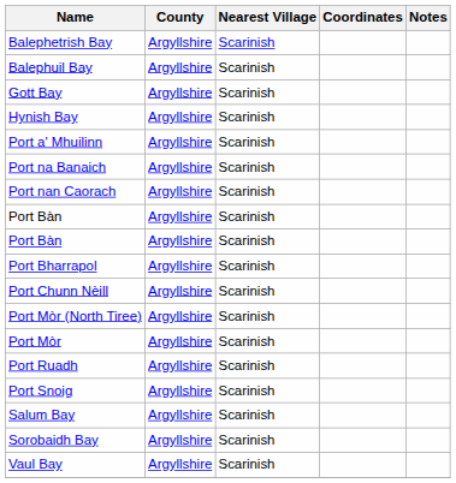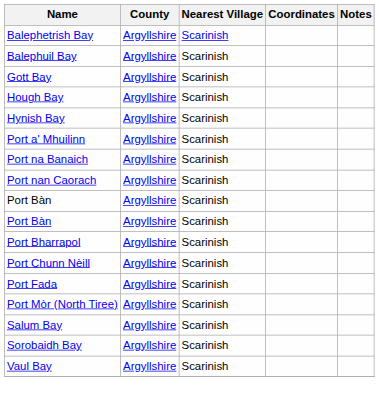+ row: Hough Bay | Argyllshire | Scarinish
+ row: Port Fada | Argyllshire | Scarinish
- row: Port Mòr | Argyllshire | Scarinish
- row: Port Ruadh | Argyllshire | Scarinish
- row: Port Snoig | Argyllshire | Scarinish
